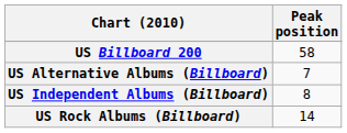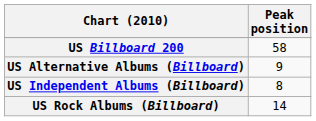US Alternative Albums (Billboard) | Peak position: 7 -> 9
